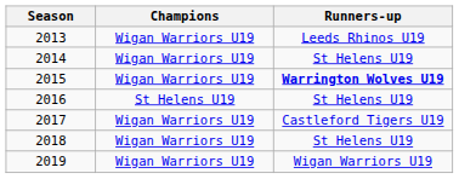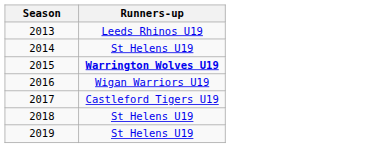- column: Champions | Wigan Warriors U19 | Wigan Warriors U19 | Wigan Warriors U19 | St Helens U19 | Wigan Warriors U19 | Wigan Warriors U19 | Wigan Warriors U19
2016 | Runners-up: St Helens U19 -> Wigan Warriors U19
2019 | Runners-up: Wigan Warriors U19 -> St Helens U19
